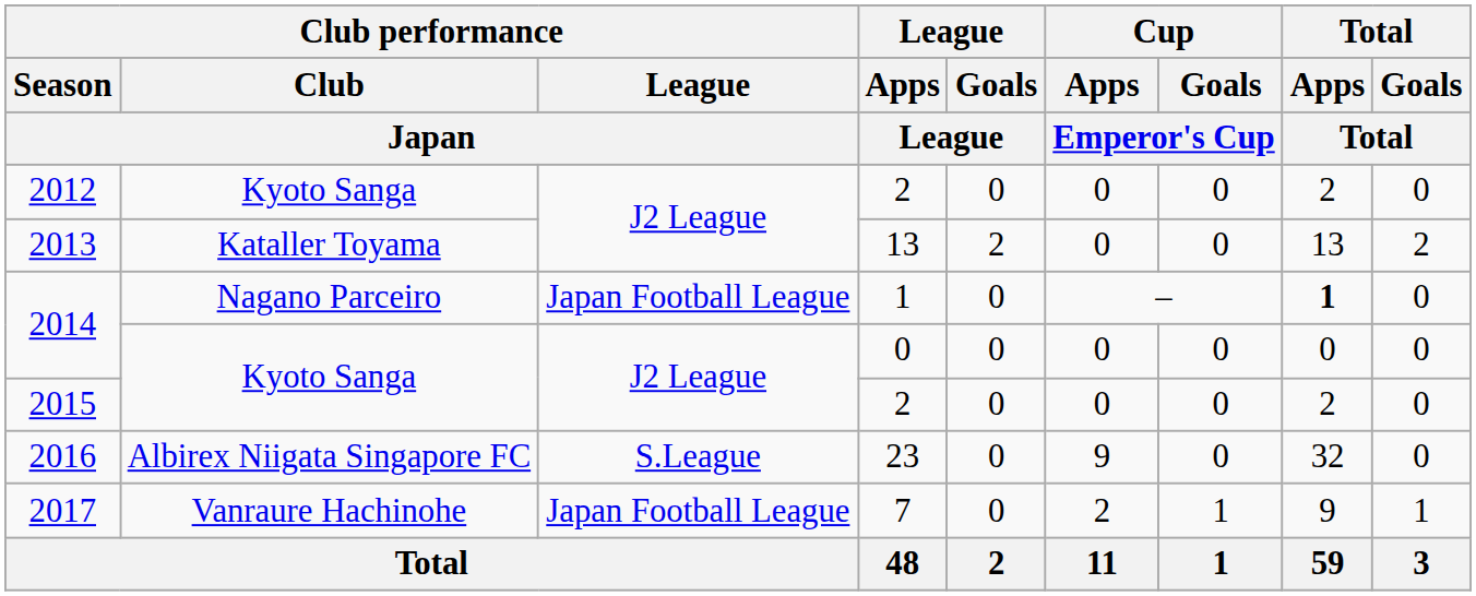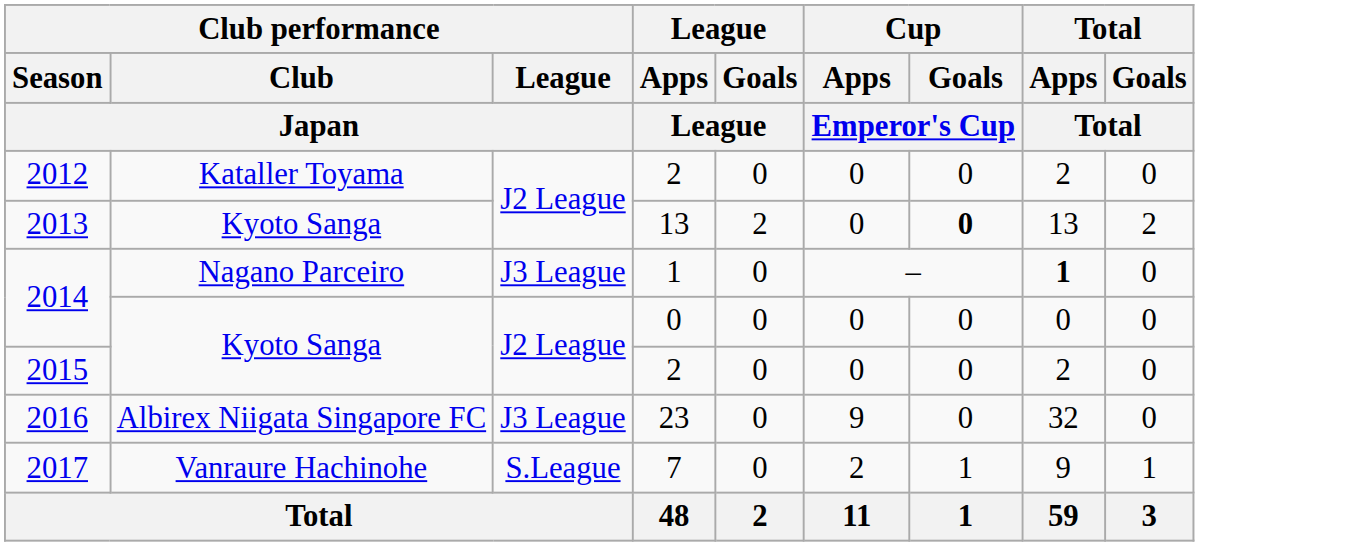2012 | Club performance / Club / Japan: Kyoto Sanga -> Kataller Toyama
2013 | Club performance / Club / Japan: Kataller Toyama -> Kyoto Sanga
2013 | Cup / Goals / Emperor's Cup: normal -> bold
2014 / 1 | Club performance / League / Japan: Japan Football League -> J3 League
2016 | Club performance / League / Japan: S.League -> J3 League
2017 | Club performance / League / Japan: Japan Football League -> S.League
